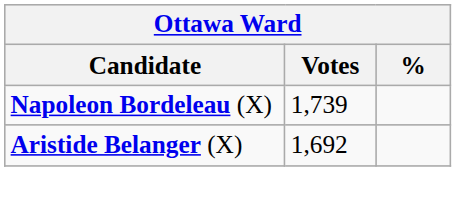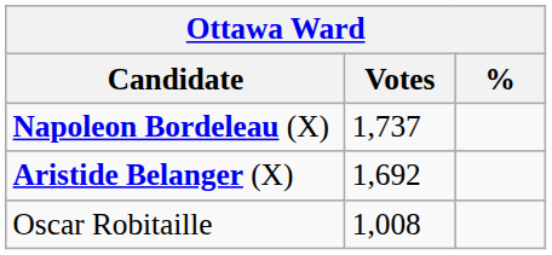Napoleon Bordeleau (X) | Votes: 1,739 -> 1,737
+ row: Oscar Robitaille | 1,008
